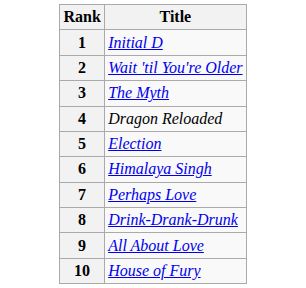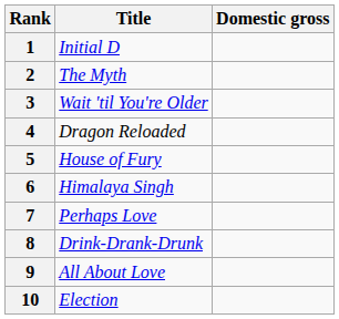+ column: Domestic gross
2 | Title: Wait 'til You're Older -> The Myth
3 | Title: The Myth -> Wait 'til You're Older
5 | Title: Election -> House of Fury
10 | Title: House of Fury -> Election
